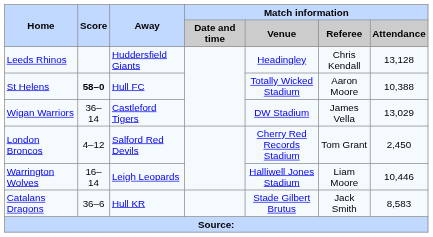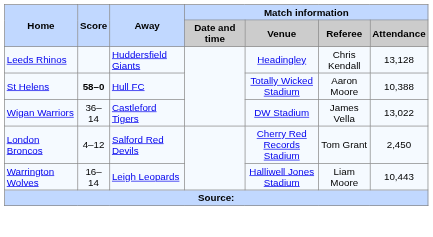Wigan Warriors | Match information / Attendance: 13,029 -> 13,022
Warrington Wolves | Match information / Attendance: 10,446 -> 10,443
- row: Catalans Dragons | 36–6 | Hull KR | Stade Gilbert Brutus | Jack Smith | 8,583
